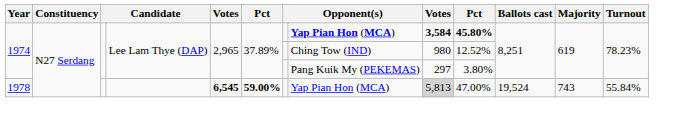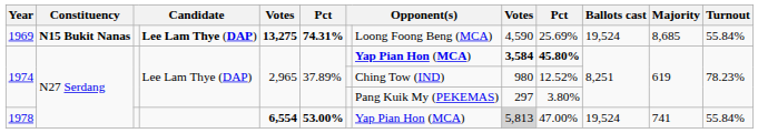+ row: 1969 | N15 Bukit Nanas | Lee Lam Thye (DAP) | 13,275 | 74.31% | Loong Foong Beng (MCA) | 4,590 | 25.69% | 19,524 | 8,685 | 55.84%
1978 | column 5: 6,545 -> 6,554
1978 | column 6: 59.00% -> 53.00%
1978 | Majority: 743 -> 741
